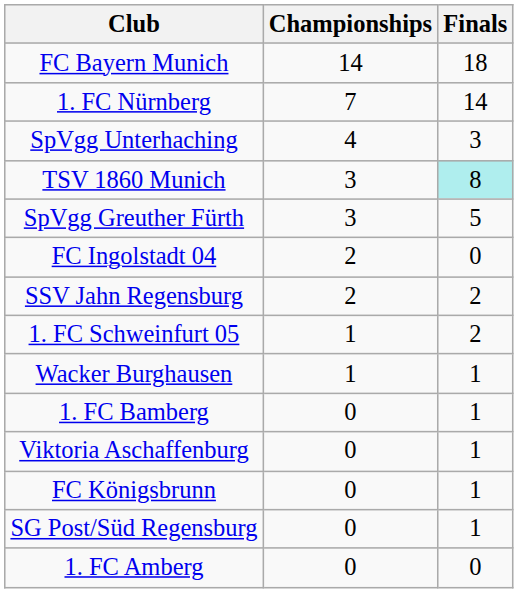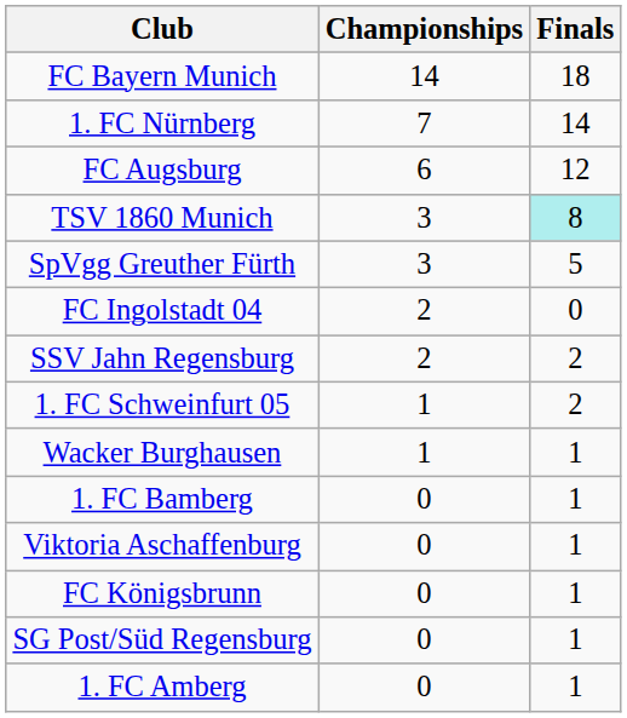+ row: FC Augsburg | 6 | 12
- row: SpVgg Unterhaching | 4 | 3
1. FC Amberg | Finals: 0 -> 1
